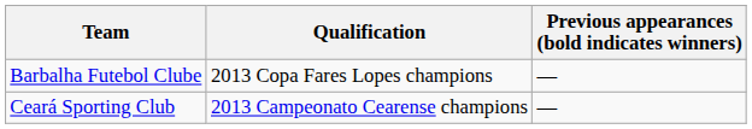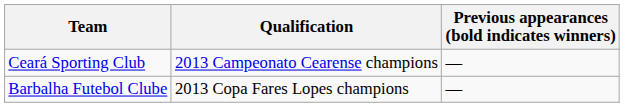rows swapped: Ceará Sporting Club <-> Barbalha Futebol Clube
